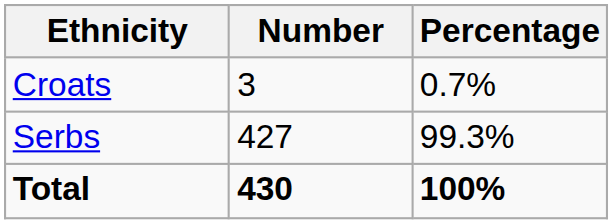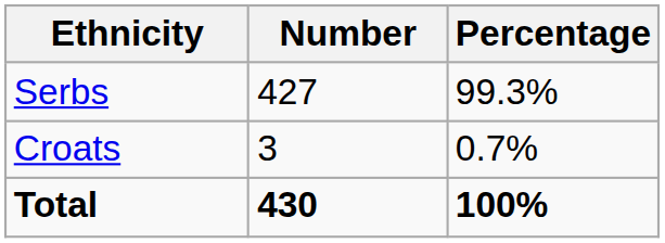rows swapped: Serbs <-> Croats
